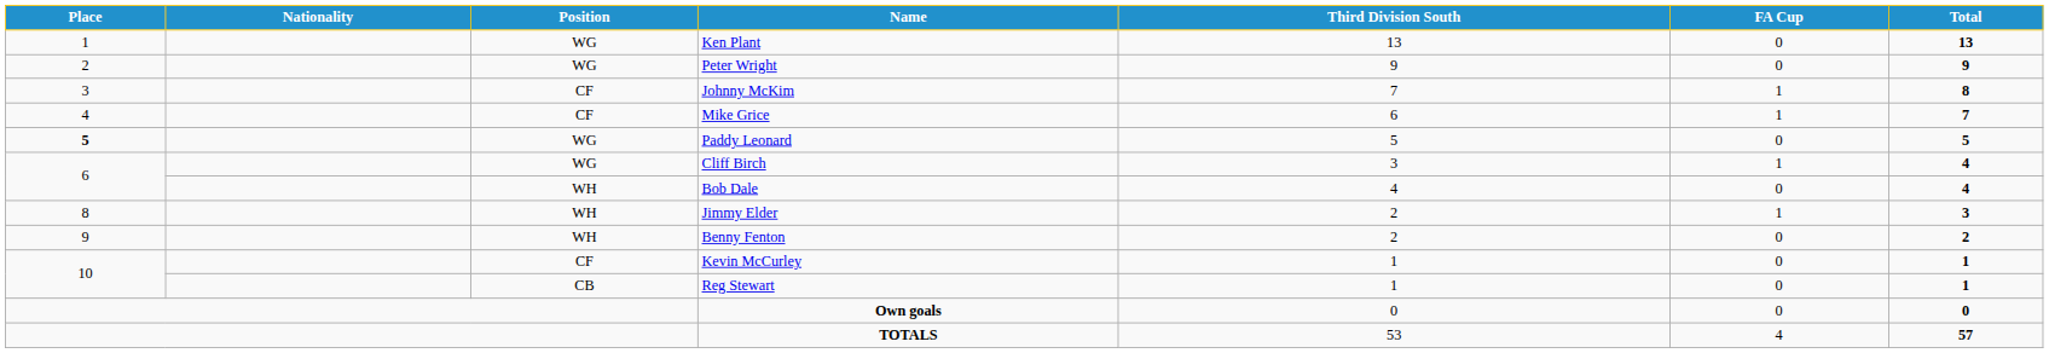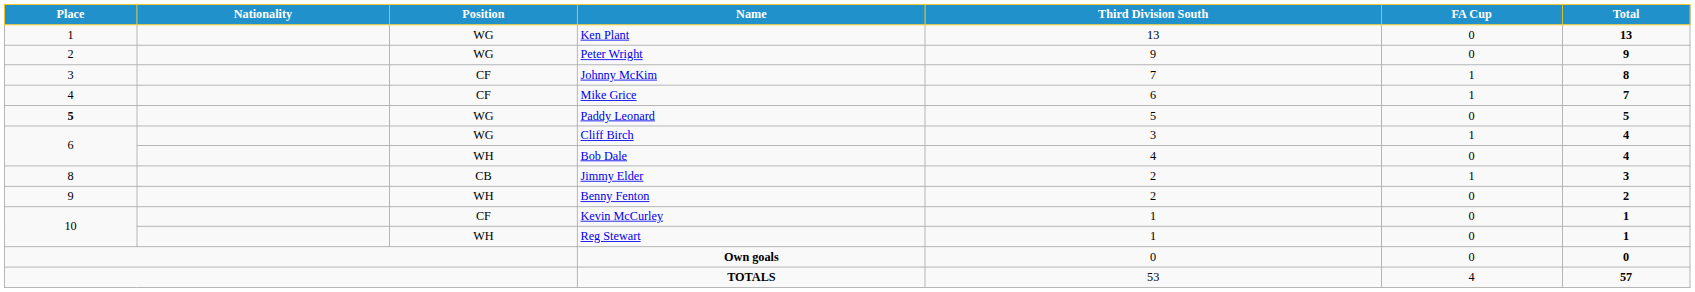Jimmy Elder | Position: WH -> CB
Reg Stewart | Position: CB -> WH
